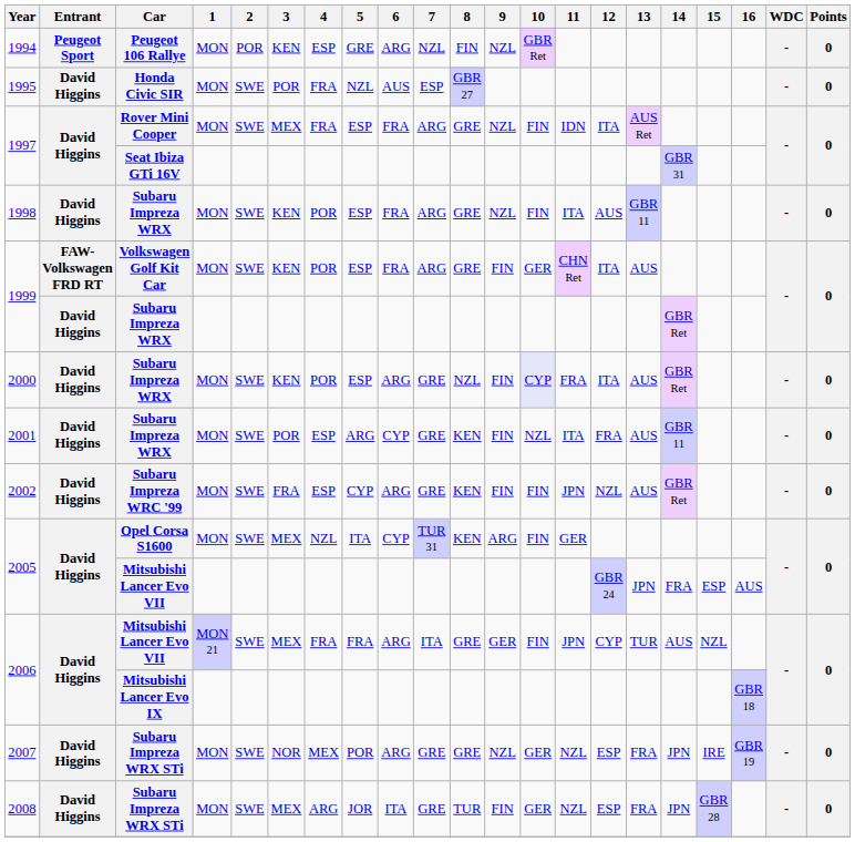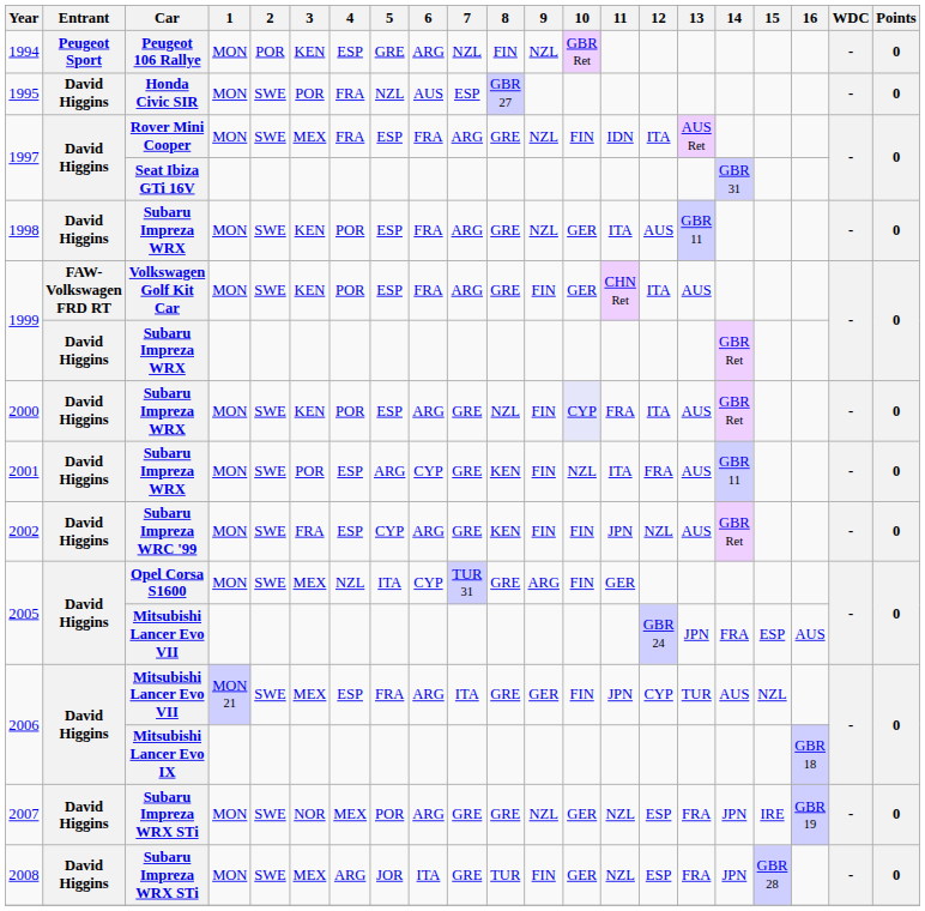1998 | 10: FIN -> GER
2005 / Opel Corsa S1600 | 8: KEN -> GRE
2006 / Mitsubishi Lancer Evo VII | 4: FRA -> ESP
